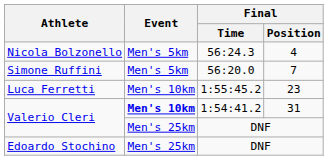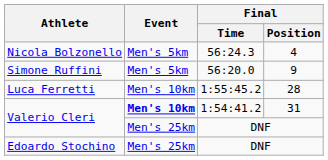Simone Ruffini | Final / Position: 7 -> 9
Luca Ferretti | Final / Position: 23 -> 28
